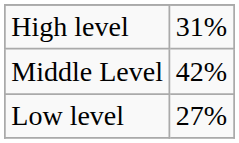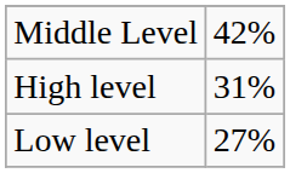rows swapped: High level <-> Middle Level
